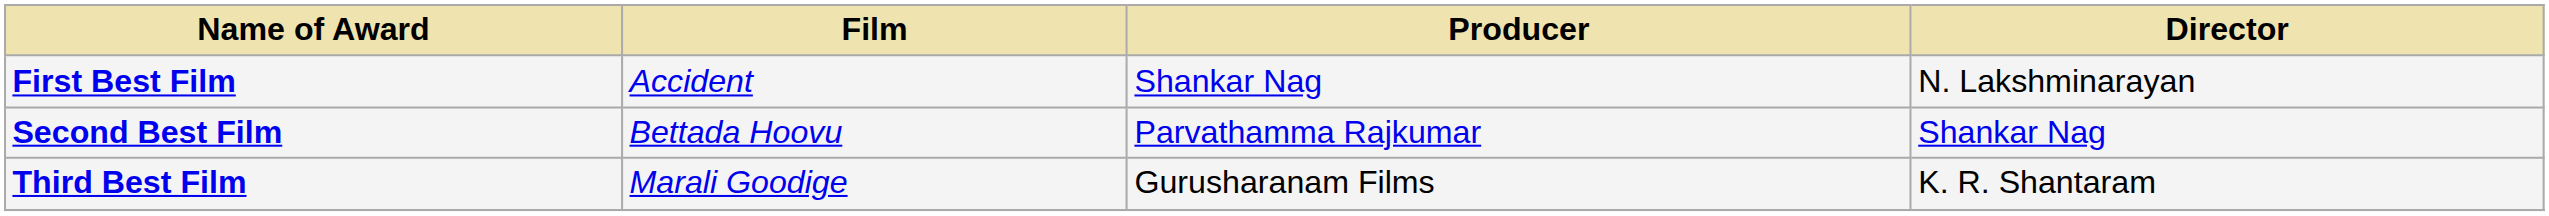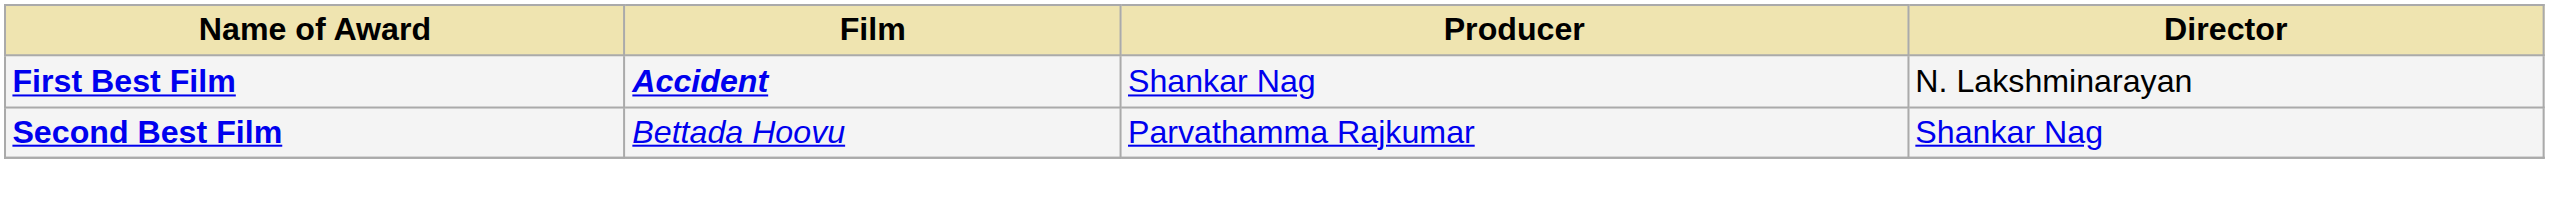First Best Film | Film: normal -> bold
- row: Third Best Film | Marali Goodige | Gurusharanam Films | K. R. Shantaram
